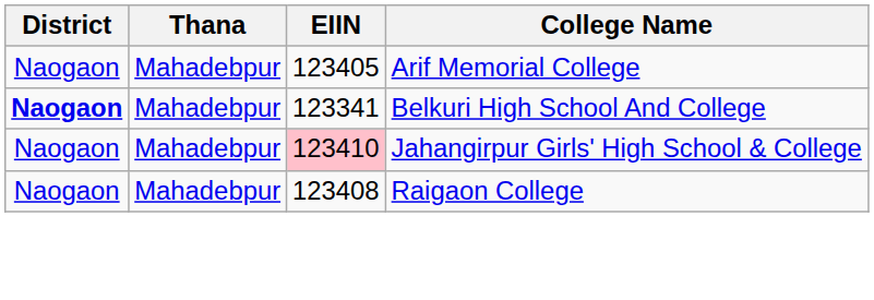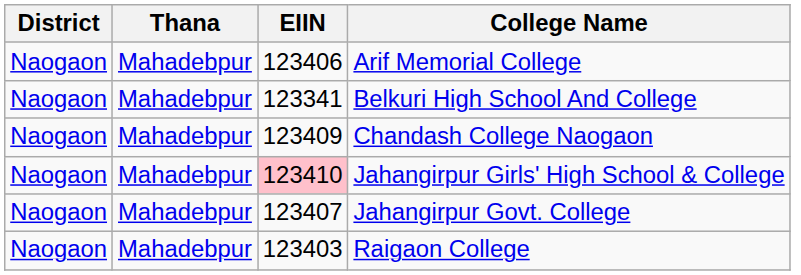Arif Memorial College | EIIN: 123405 -> 123406
Belkuri High School And College | District: bold -> normal
+ row: Naogaon | Mahadebpur | 123409 | Chandash College Naogaon
+ row: Naogaon | Mahadebpur | 123407 | Jahangirpur Govt. College
Raigaon College | EIIN: 123408 -> 123403
